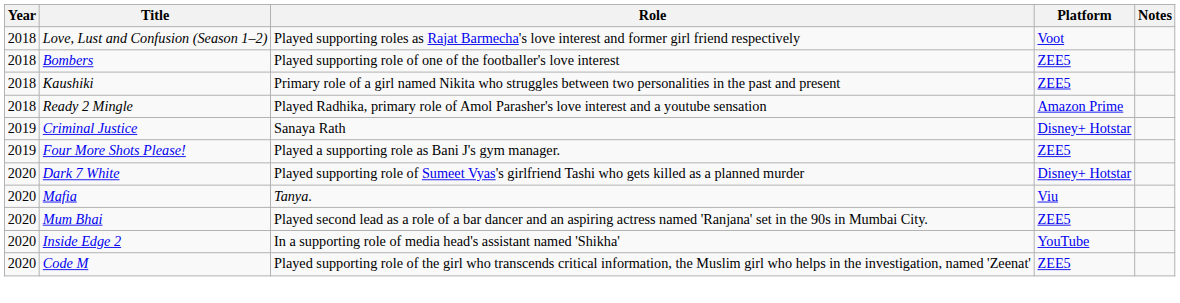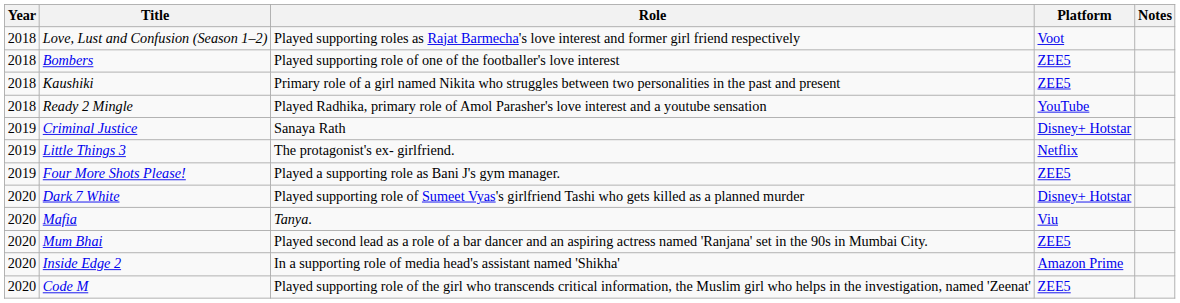Ready 2 Mingle | Platform: Amazon Prime -> YouTube
+ row: 2019 | Little Things 3 | The protagonist's ex- girlfriend. | Netflix
Inside Edge 2 | Platform: YouTube -> Amazon Prime
